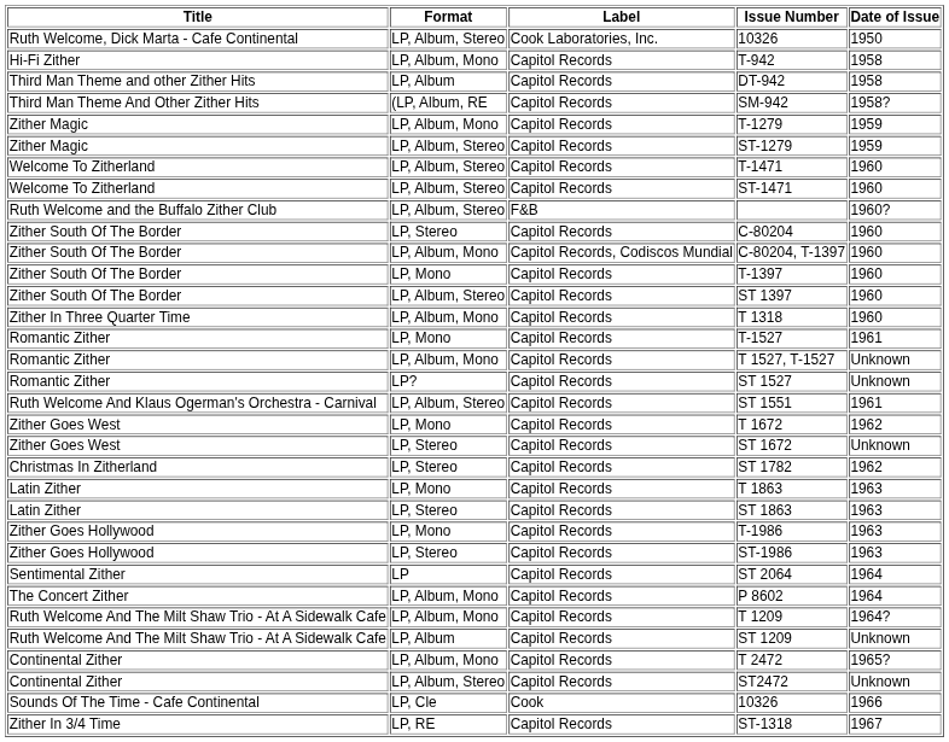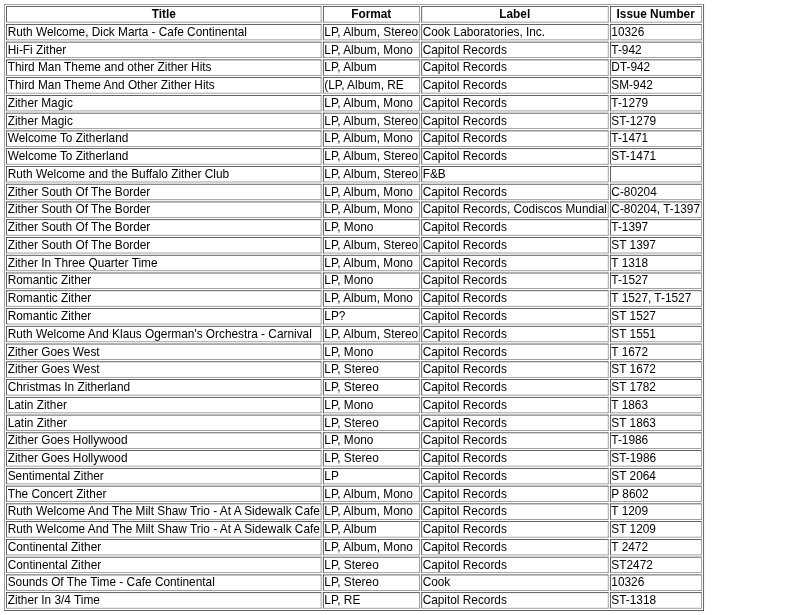- column: Date of Issue | 1950 | 1958 | 1958 | 1958? | 1959 | 1959 | 1960 | 1960 | 1960? | 1960 | 1960 | 1960 | 1960 | 1960 | 1961 | Unknown | Unknown | 1961 | 1962 | Unknown | 1962 | 1963 | 1963 | 1963 | 1963 | 1964 | 1964 | 1964? | Unknown | 1965? | Unknown | 1966 | 1967
T-1471 | Format: LP, Album, Stereo -> LP, Album, Mono
C-80204 | Format: LP, Stereo -> LP, Album, Mono
ST2472 | Format: LP, Album, Stereo -> LP, Stereo
Sounds Of The Time - Cafe Continental / 10326 | Format: LP, Cle -> LP, Stereo
